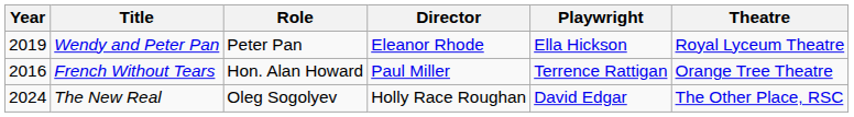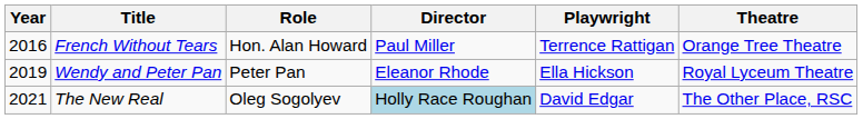rows swapped: French Without Tears <-> Wendy and Peter Pan
The New Real | Year: 2024 -> 2021
The New Real | Director: no background -> lightblue background
